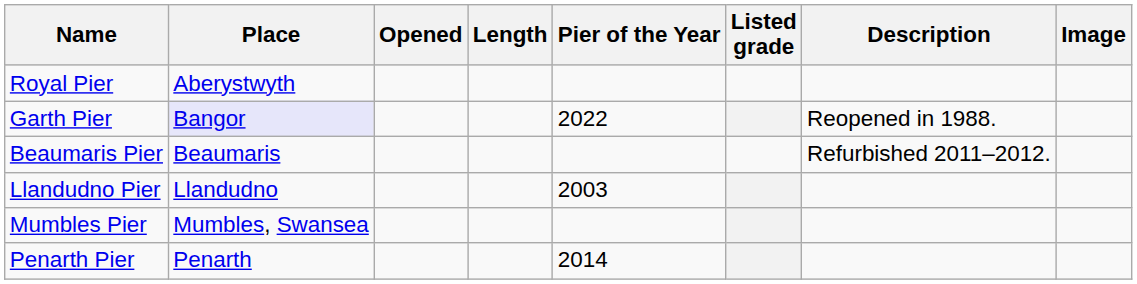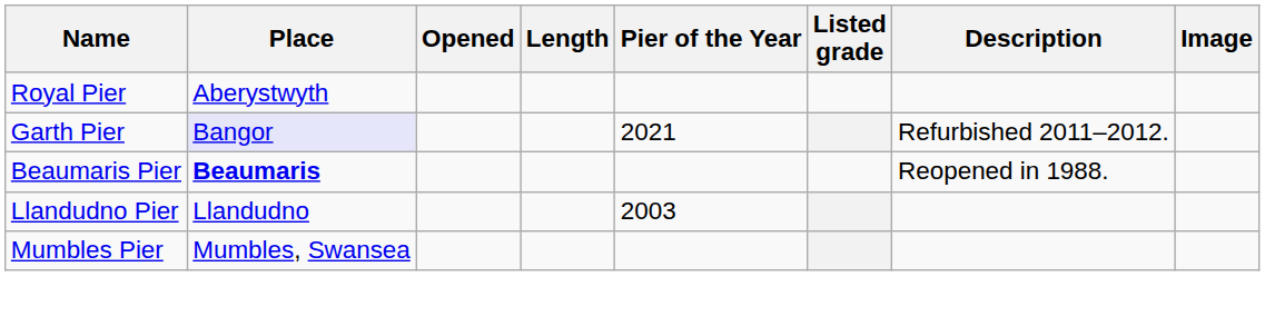Garth Pier | Pier of the Year: 2022 -> 2021
Garth Pier | Description: Reopened in 1988. -> Refurbished 2011–2012.
Beaumaris Pier | Place: normal -> bold
Beaumaris Pier | Description: Refurbished 2011–2012. -> Reopened in 1988.
- row: Penarth Pier | Penarth | 2014
